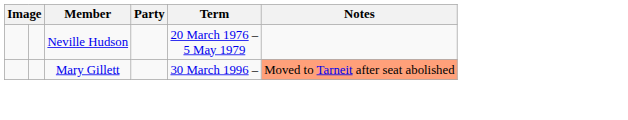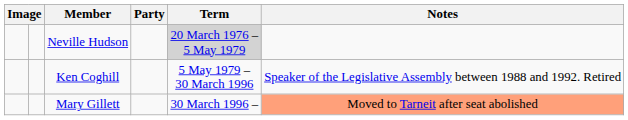Neville Hudson | Term: no background -> lightgrey background
+ row: Ken Coghill | 5 May 1979 – 30 March 1996 | Speaker of the Legislative Assembly between 1988 and 1992. Retired
